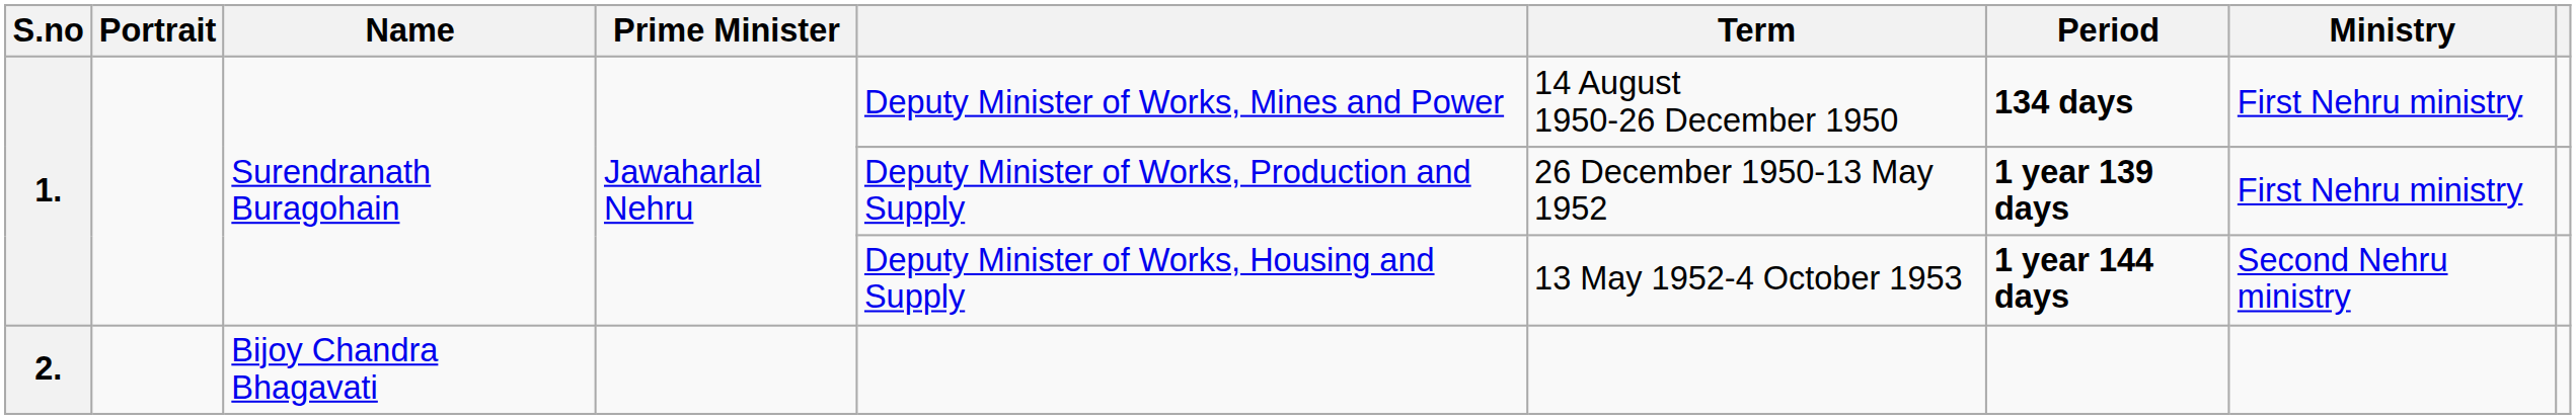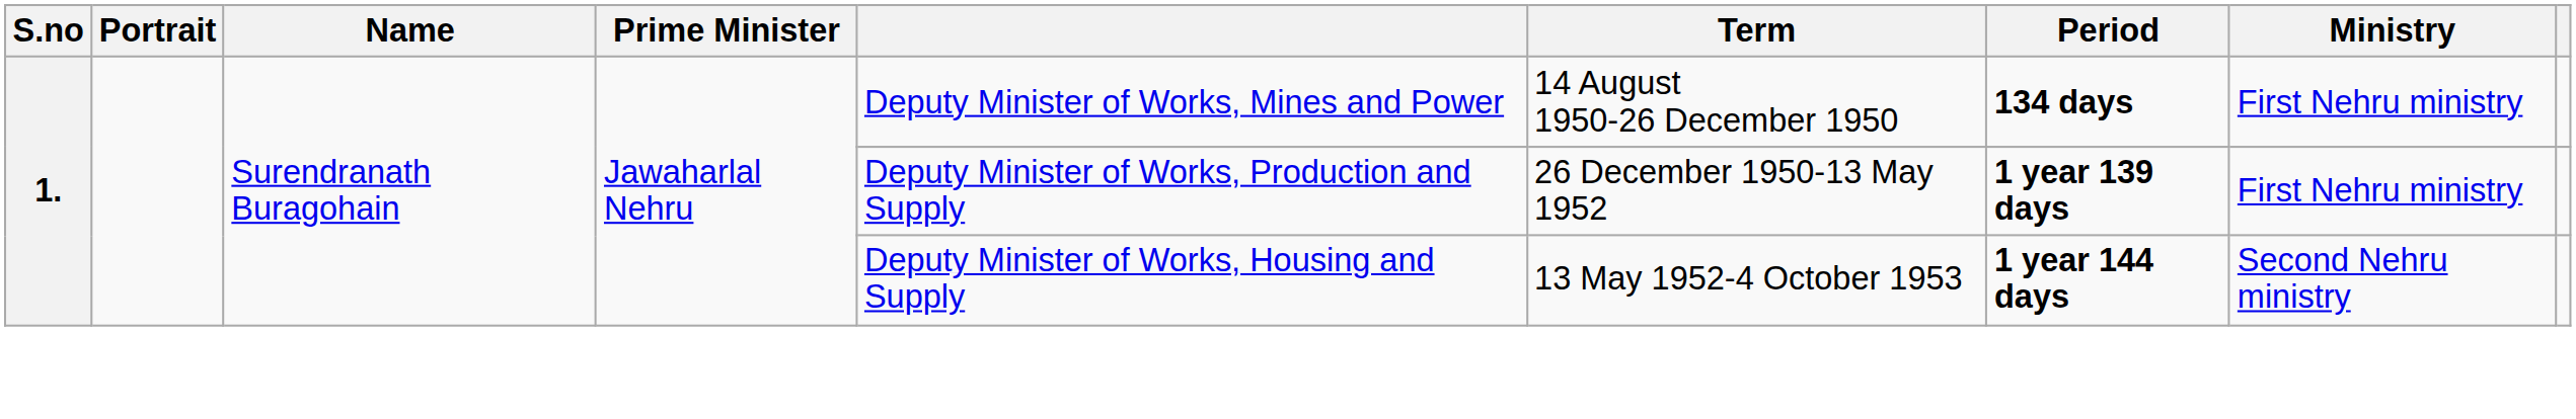- row: 2. | Bijoy Chandra Bhagavati
